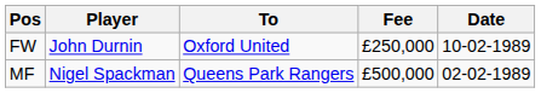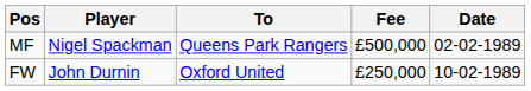rows swapped: MF <-> FW
